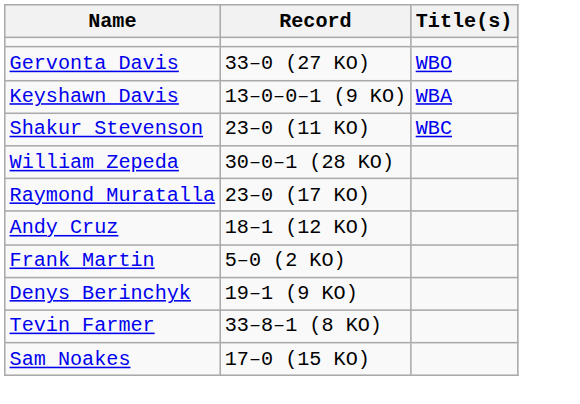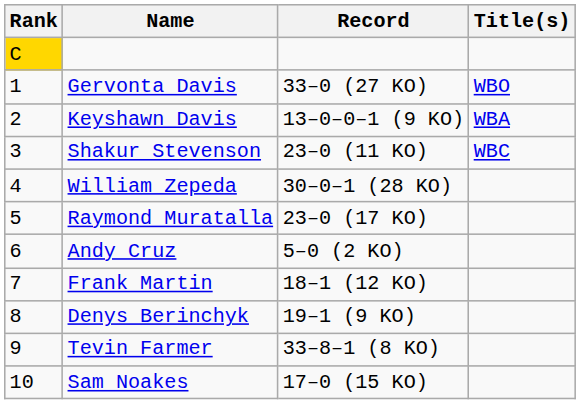+ column: Rank | C | 1 | 2 | 3 | 4 | 5 | 6 | 7 | 8 | 9 | 10
Andy Cruz | Record: 18–1 (12 KO) -> 5–0 (2 KO)
Frank Martin | Record: 5–0 (2 KO) -> 18–1 (12 KO)
